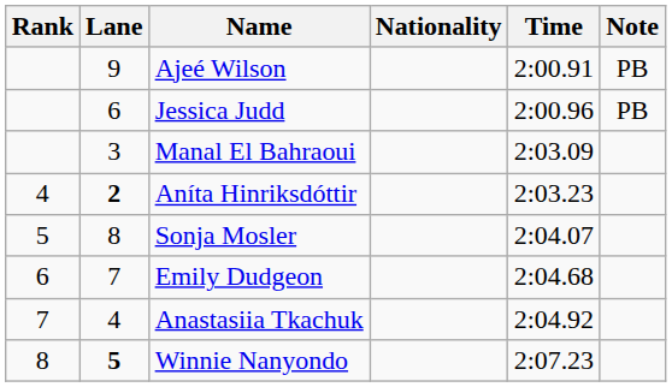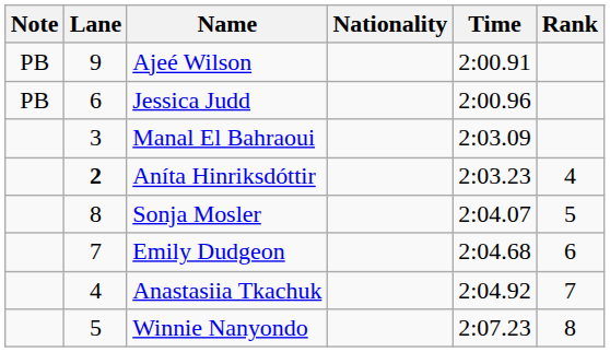columns swapped: Rank <-> Note
Winnie Nanyondo | Lane: bold -> normal
